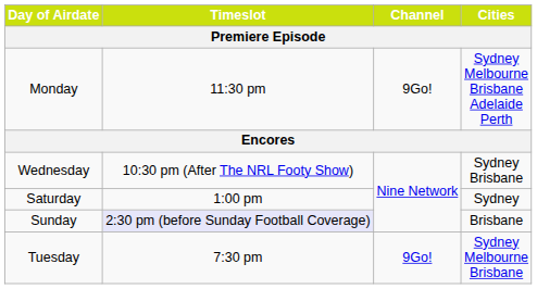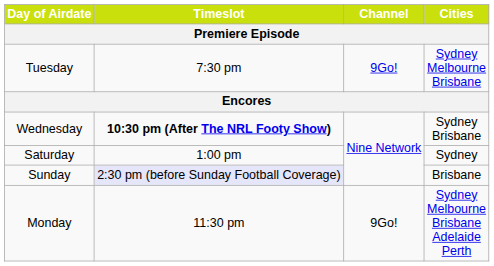rows swapped: Tuesday <-> Monday
Wednesday | Timeslot: normal -> bold
